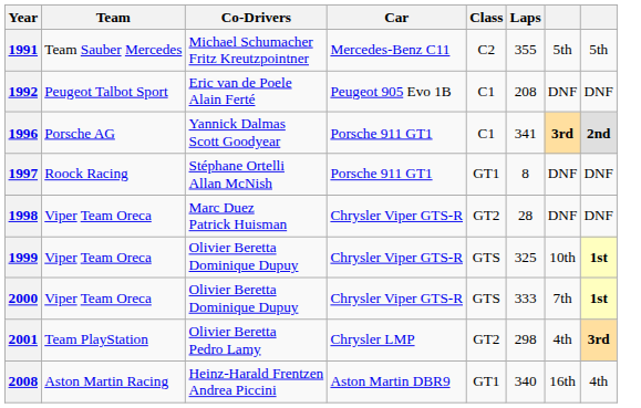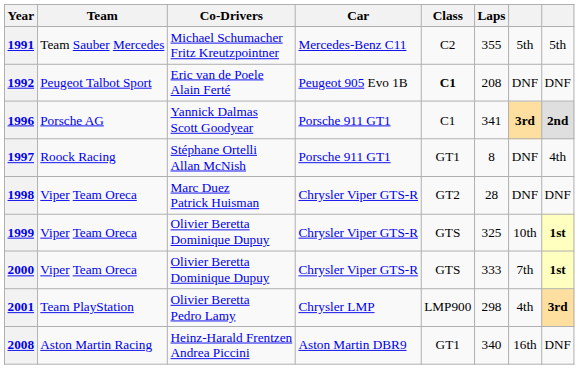1992 | Class: normal -> bold
1997 | column 8: DNF -> 4th
2001 | Class: GT2 -> LMP900
2008 | column 8: 4th -> DNF
